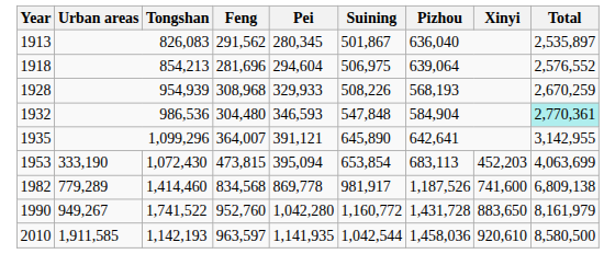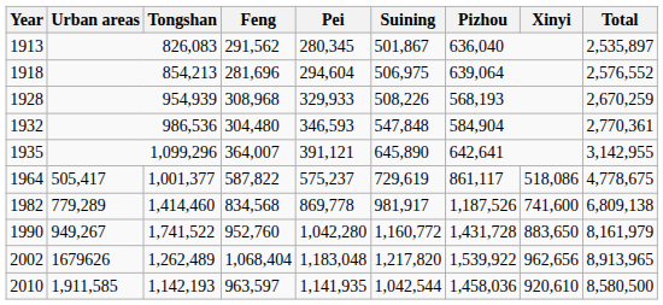1932 | Total: paleturquoise background -> no background
- row: 1953 | 333,190 | 1,072,430 | 473,815 | 395,094 | 653,854 | 683,113 | 452,203 | 4,063,699
+ row: 1964 | 505,417 | 1,001,377 | 587,822 | 575,237 | 729,619 | 861,117 | 518,086 | 4,778,675
+ row: 2002 | 1679626 | 1,262,489 | 1,068,404 | 1,183,048 | 1,217,820 | 1,539,922 | 962,656 | 8,913,965
